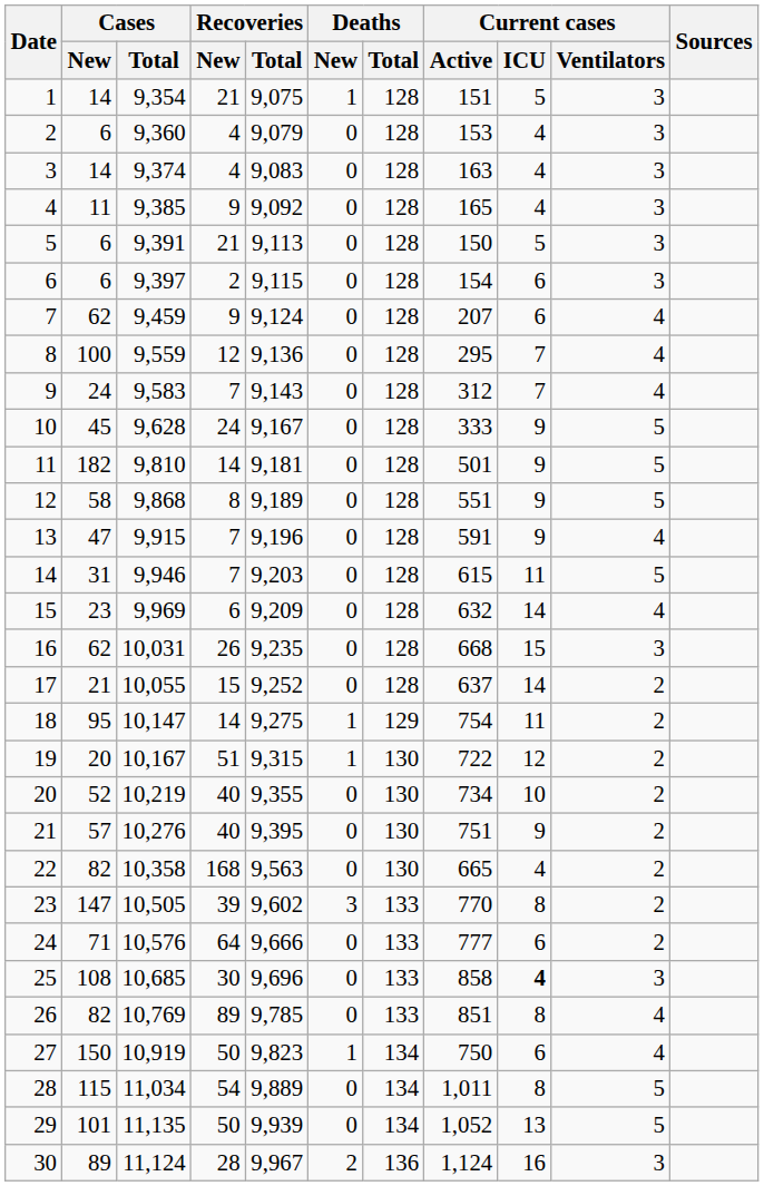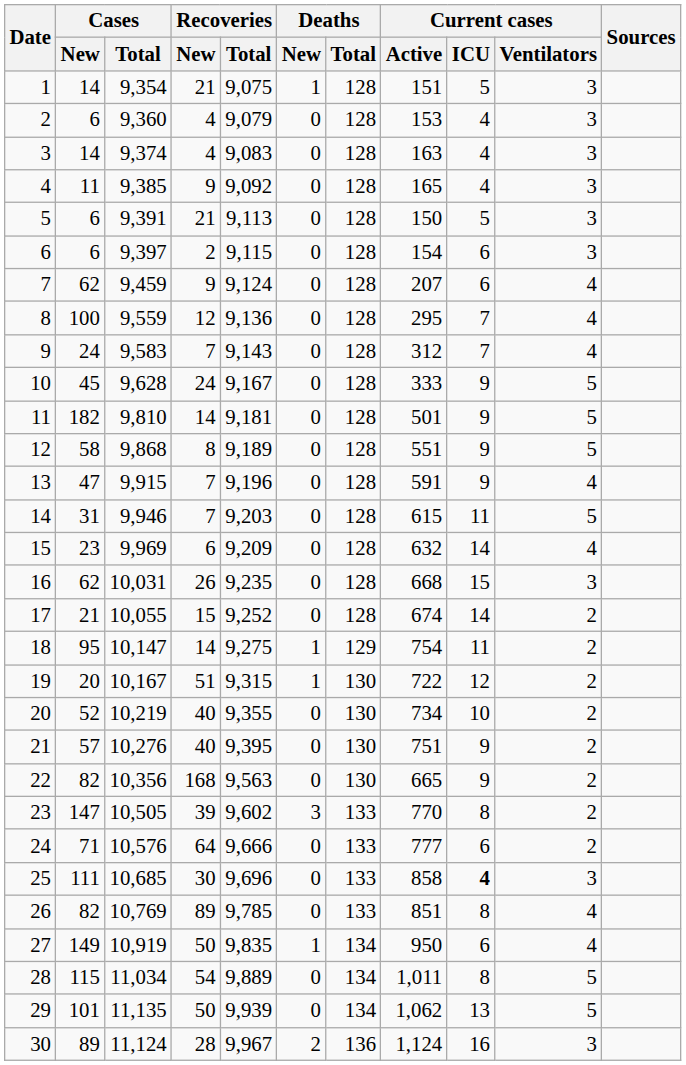17 | Current cases / Active: 637 -> 674
22 | Cases / Total: 10,358 -> 10,356
22 | Current cases / ICU: 4 -> 9
25 | Cases / New: 108 -> 111
27 | Cases / New: 150 -> 149
27 | Recoveries / Total: 9,823 -> 9,835
27 | Current cases / Active: 750 -> 950
29 | Current cases / Active: 1,052 -> 1,062
